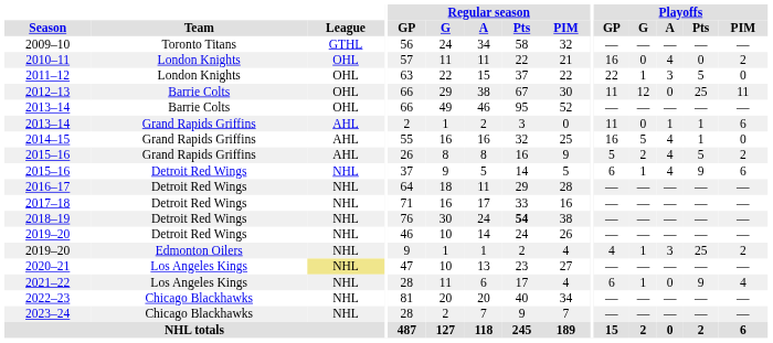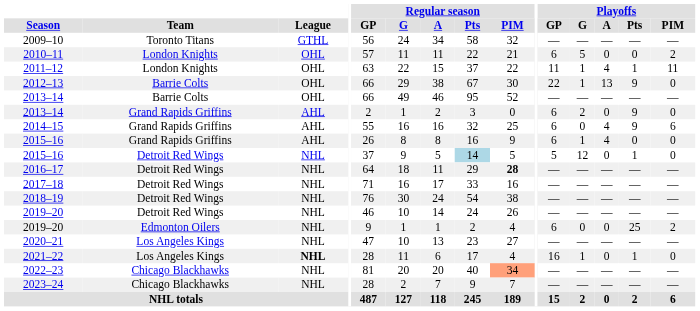2010–11 | Playoffs / GP: 16 -> 6
2010–11 | Playoffs / G: 0 -> 5
2010–11 | Playoffs / A: 4 -> 0
2011–12 | Playoffs / GP: 22 -> 11
2011–12 | Playoffs / A: 3 -> 4
2011–12 | Playoffs / Pts: 5 -> 1
2011–12 | Playoffs / PIM: 0 -> 11
2012–13 | Playoffs / GP: 11 -> 22
2012–13 | Playoffs / G: 12 -> 1
2012–13 | Playoffs / A: 0 -> 13
2012–13 | Playoffs / Pts: 25 -> 9
2012–13 | Playoffs / PIM: 11 -> 0
2013–14 / Grand Rapids Griffins | Playoffs / GP: 11 -> 6
2013–14 / Grand Rapids Griffins | Playoffs / G: 0 -> 2
2013–14 / Grand Rapids Griffins | Playoffs / A: 1 -> 0
2013–14 / Grand Rapids Griffins | Playoffs / Pts: 1 -> 9
2013–14 / Grand Rapids Griffins | Playoffs / PIM: 6 -> 0
2014–15 | Playoffs / GP: 16 -> 6
2014–15 | Playoffs / G: 5 -> 0
2014–15 | Playoffs / Pts: 1 -> 9
2014–15 | Playoffs / PIM: 0 -> 6
2015–16 / Grand Rapids Griffins | Playoffs / GP: 5 -> 6
2015–16 / Grand Rapids Griffins | Playoffs / G: 2 -> 1
2015–16 / Grand Rapids Griffins | Playoffs / Pts: 5 -> 0
2015–16 / Grand Rapids Griffins | Playoffs / PIM: 2 -> 0
2015–16 / Detroit Red Wings | Regular season / Pts: no background -> lightblue background
2015–16 / Detroit Red Wings | Playoffs / GP: 6 -> 5
2015–16 / Detroit Red Wings | Playoffs / G: 1 -> 12
2015–16 / Detroit Red Wings | Playoffs / A: 4 -> 0
2015–16 / Detroit Red Wings | Playoffs / Pts: 9 -> 1
2015–16 / Detroit Red Wings | Playoffs / PIM: 6 -> 0
2016–17 | Regular season / PIM: normal -> bold
2018–19 | Regular season / Pts: bold -> normal
2019–20 / Edmonton Oilers | Playoffs / GP: 4 -> 6
2019–20 / Edmonton Oilers | Playoffs / G: 1 -> 0
2019–20 / Edmonton Oilers | Playoffs / A: 3 -> 0
2020–21 | League: khaki background -> no background
2021–22 | League: normal -> bold
2021–22 | Playoffs / GP: 6 -> 16
2021–22 | Playoffs / Pts: 9 -> 1
2021–22 | Playoffs / PIM: 4 -> 0
2022–23 | Regular season / PIM: no background -> lightsalmon background
